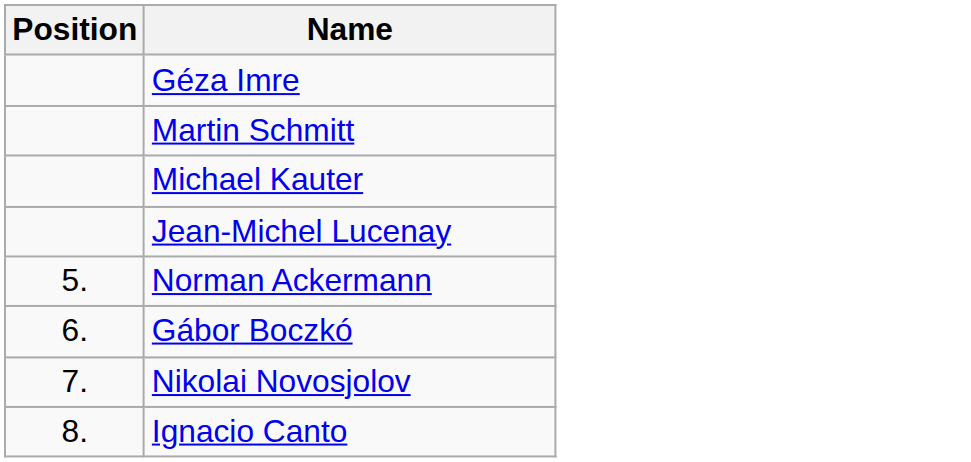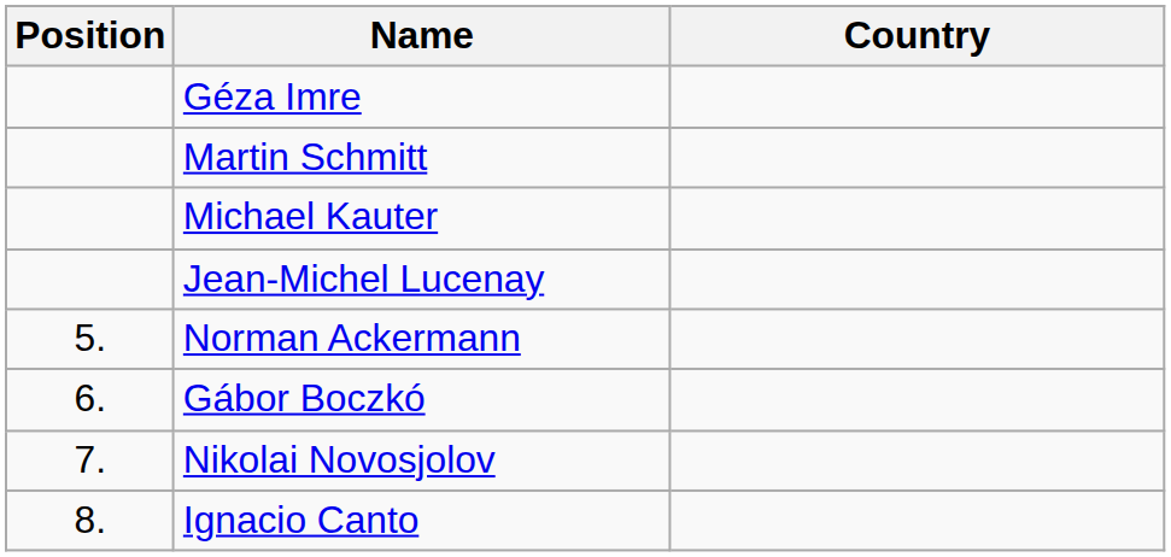+ column: Country
